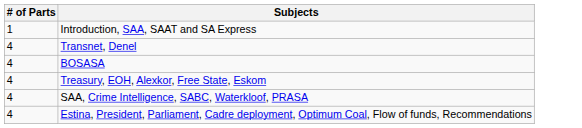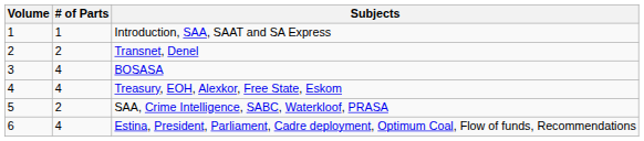+ column: Volume | 1 | 2 | 3 | 4 | 5 | 6
Transnet, Denel | # of Parts: 4 -> 2
SAA, Crime Intelligence, SABC, Waterkloof, PRASA | # of Parts: 4 -> 2
